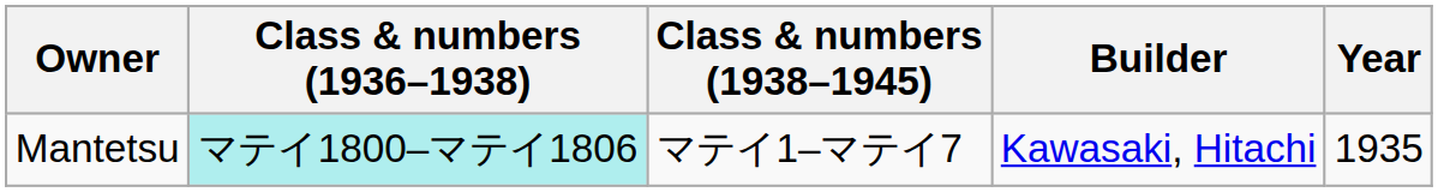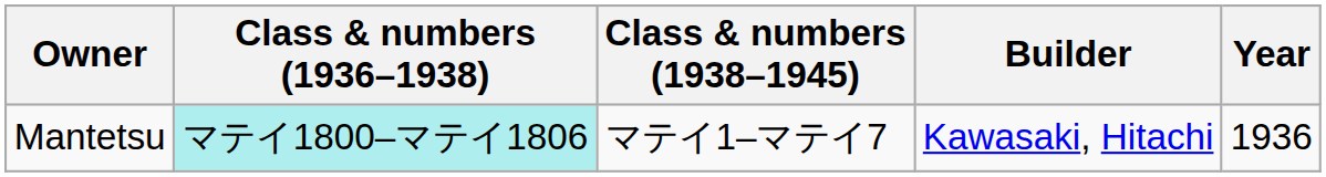Mantetsu | Year: 1935 -> 1936
